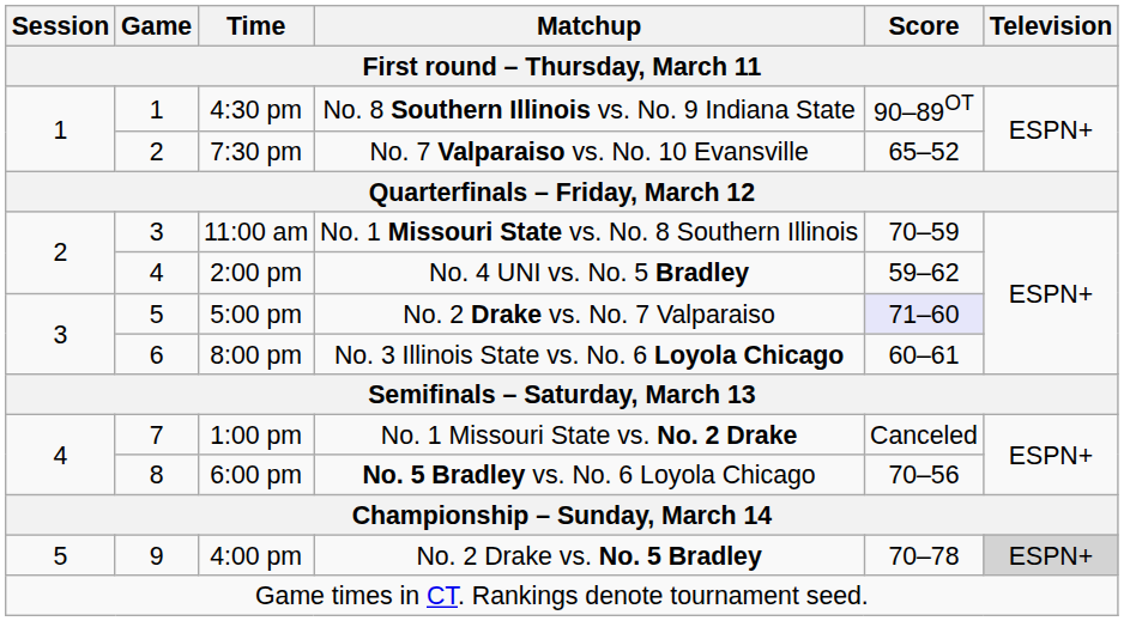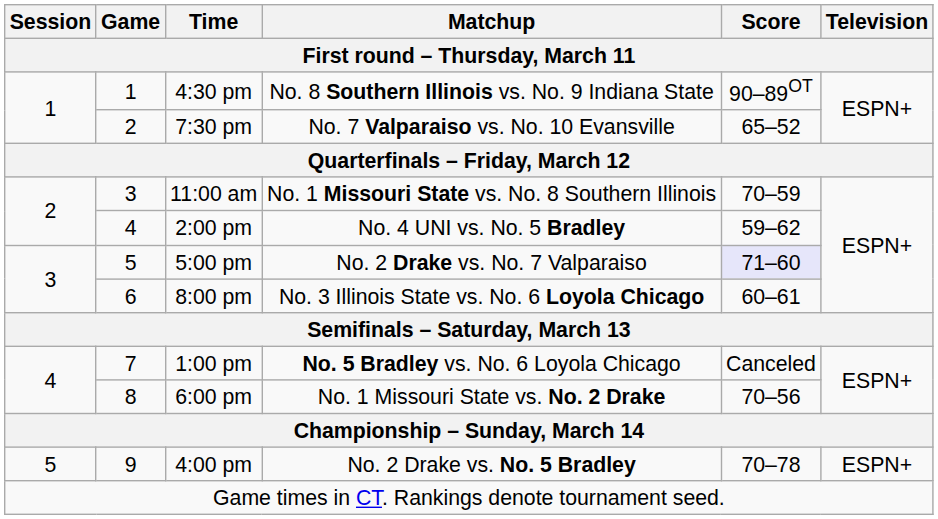1:00 pm | Matchup: No. 1 Missouri State vs. No. 2 Drake -> No. 5 Bradley vs. No. 6 Loyola Chicago
6:00 pm | Matchup: No. 5 Bradley vs. No. 6 Loyola Chicago -> No. 1 Missouri State vs. No. 2 Drake
4:00 pm | Television: lightgrey background -> no background
